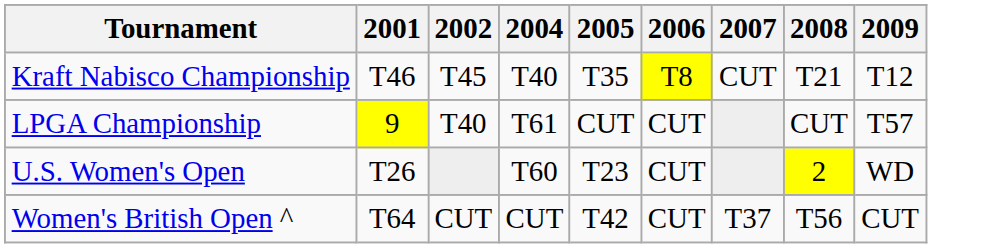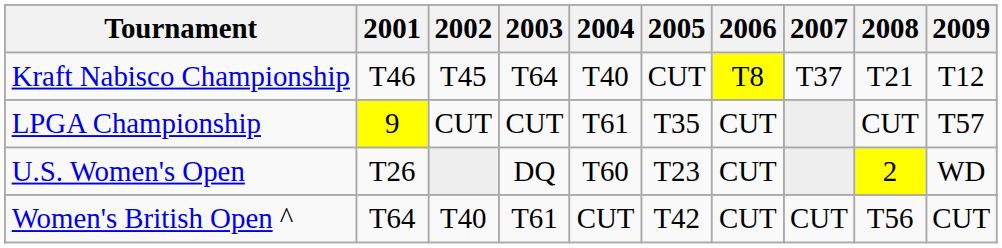+ column: 2003 | T64 | CUT | DQ | T61
Kraft Nabisco Championship | 2005: T35 -> CUT
Kraft Nabisco Championship | 2007: CUT -> T37
LPGA Championship | 2002: T40 -> CUT
LPGA Championship | 2005: CUT -> T35
Women's British Open ^ | 2002: CUT -> T40
Women's British Open ^ | 2007: T37 -> CUT
